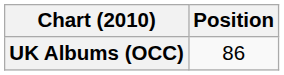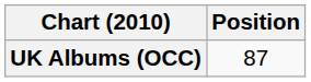UK Albums (OCC) | Position: 86 -> 87
